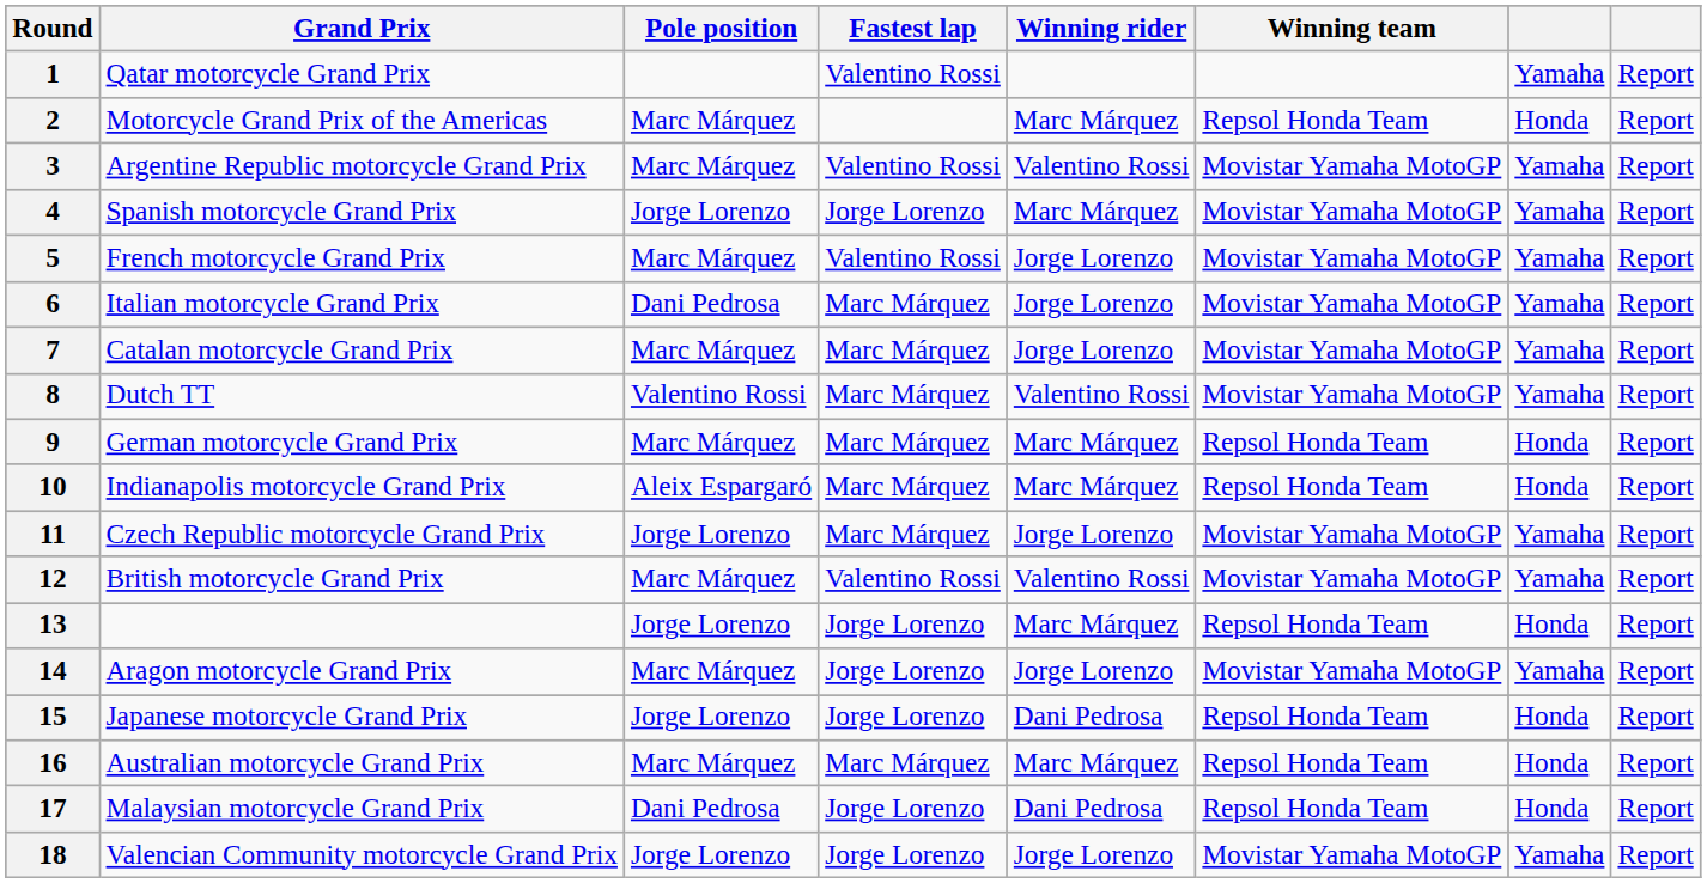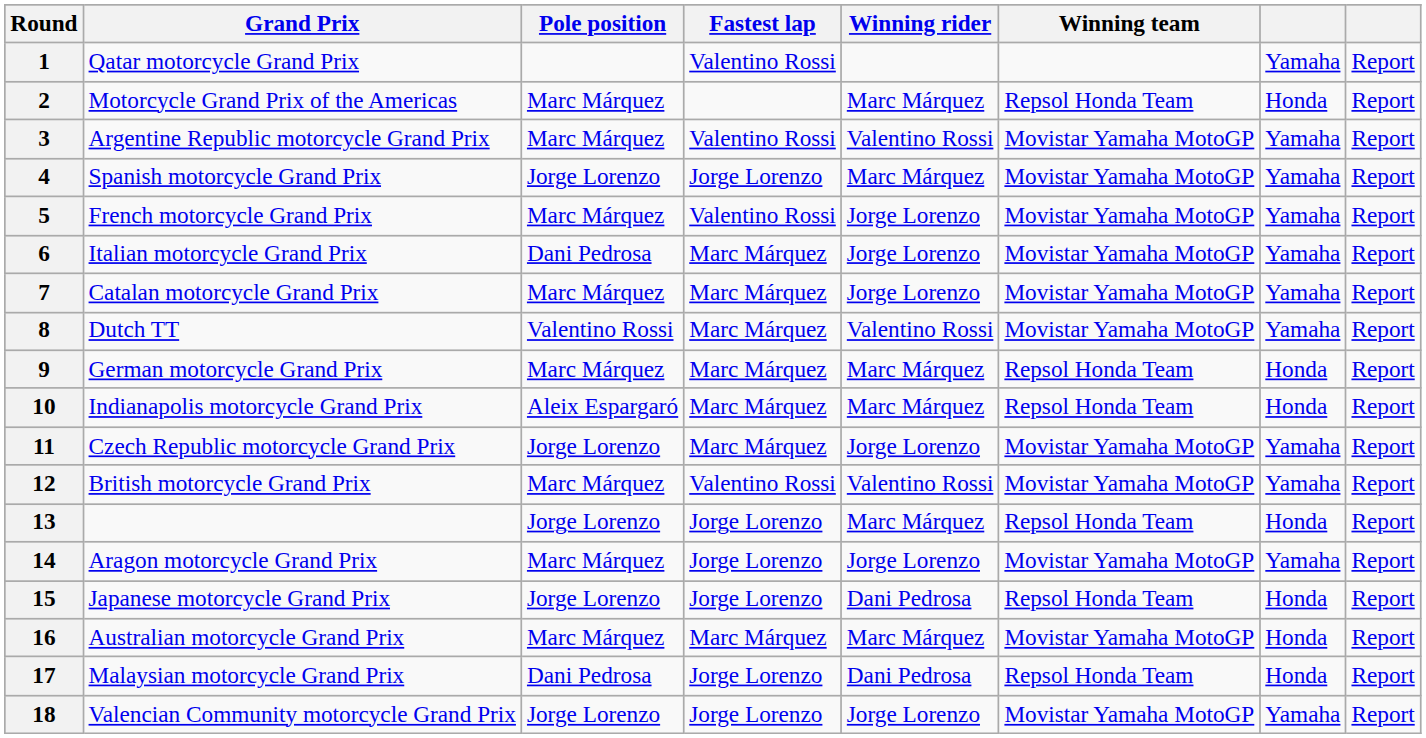16 | Winning team: Repsol Honda Team -> Movistar Yamaha MotoGP
